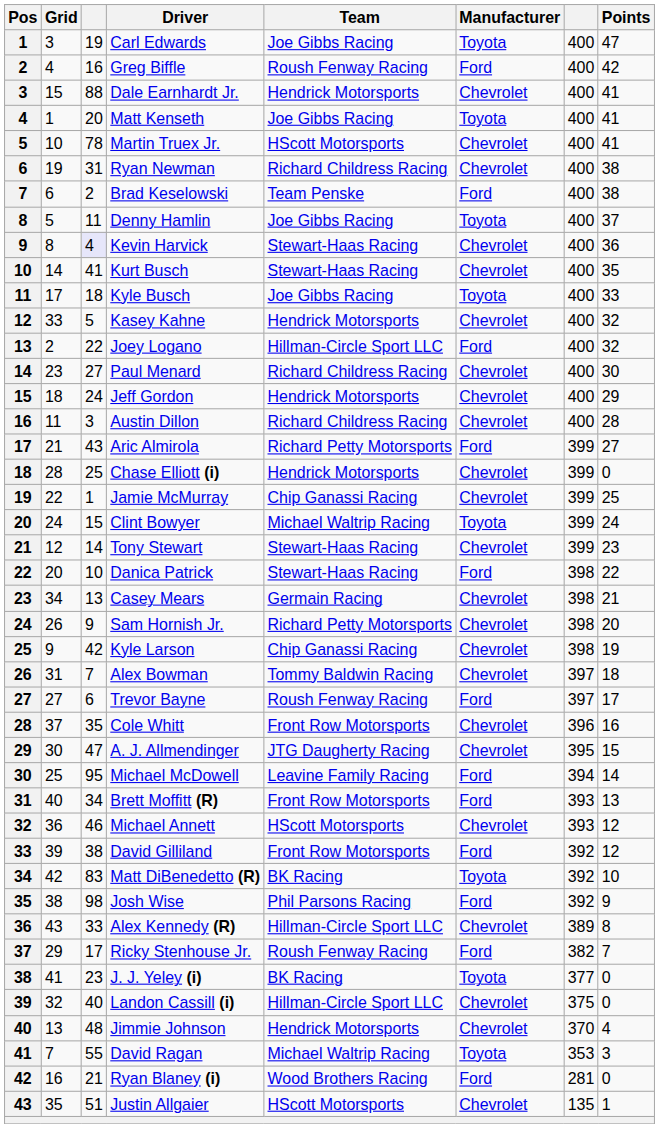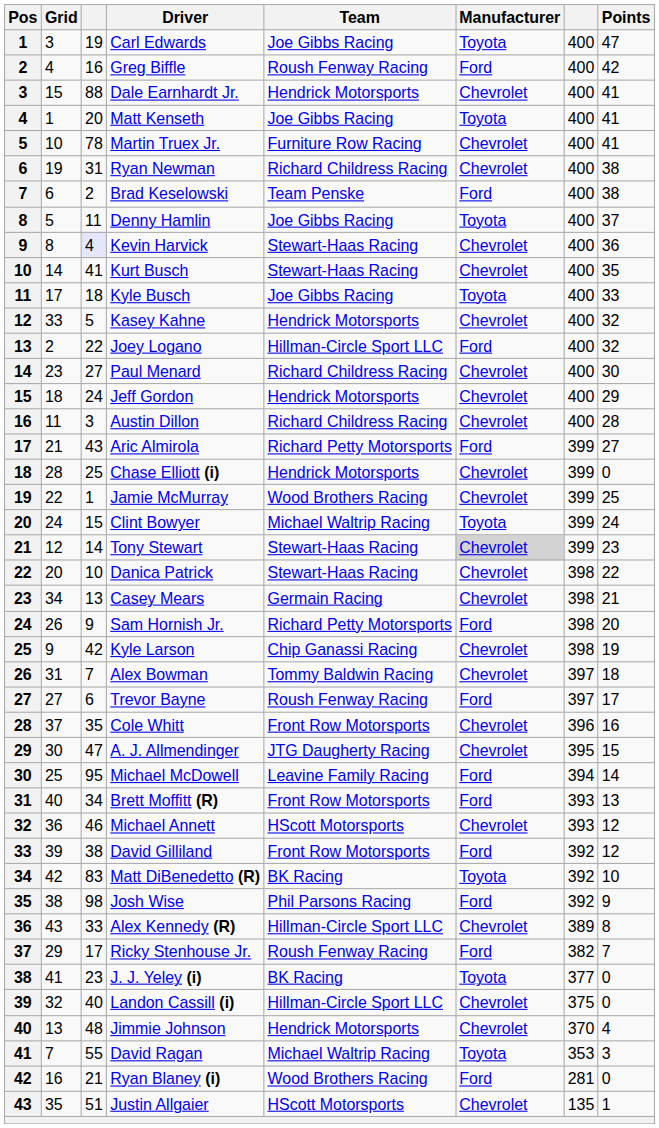Martin Truex Jr. | Team: HScott Motorsports -> Furniture Row Racing
Jamie McMurray | Team: Chip Ganassi Racing -> Wood Brothers Racing
Tony Stewart | Manufacturer: no background -> lightgrey background
Danica Patrick | Manufacturer: Ford -> Chevrolet
Sam Hornish Jr. | Manufacturer: Chevrolet -> Ford
